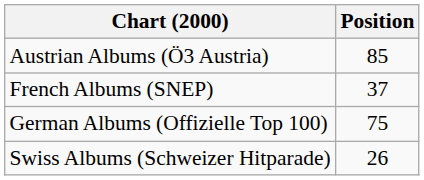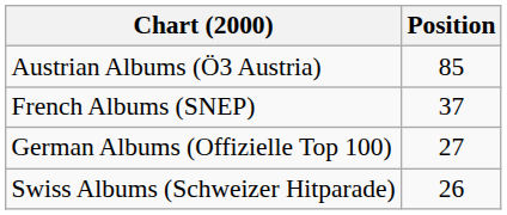German Albums (Offizielle Top 100) | Position: 75 -> 27
